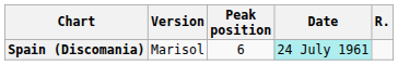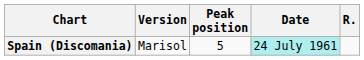Spain (Discomania) | Peak position: 6 -> 5
